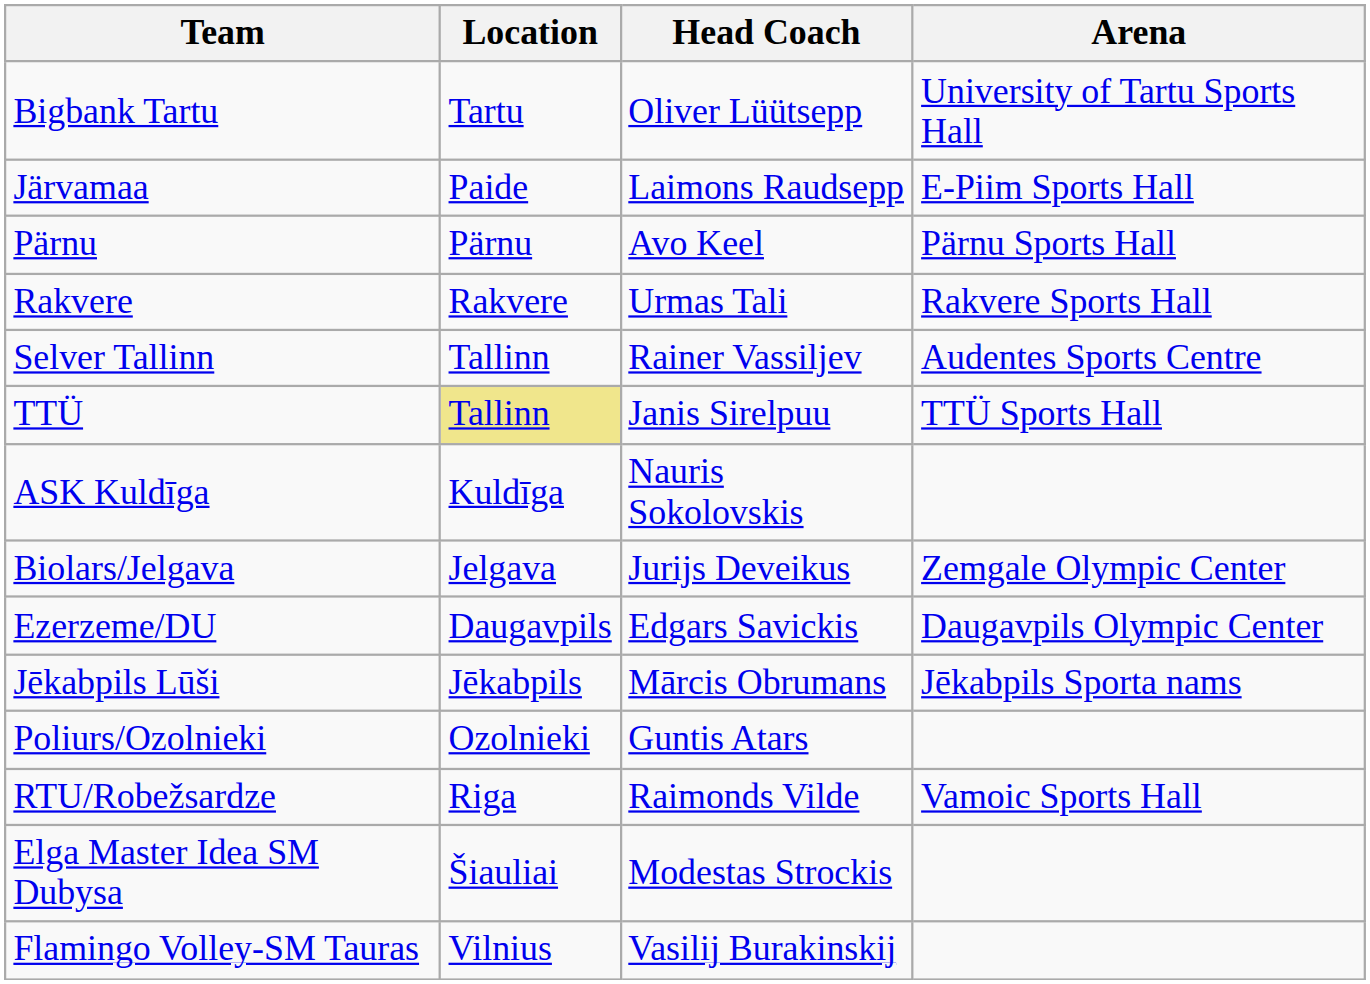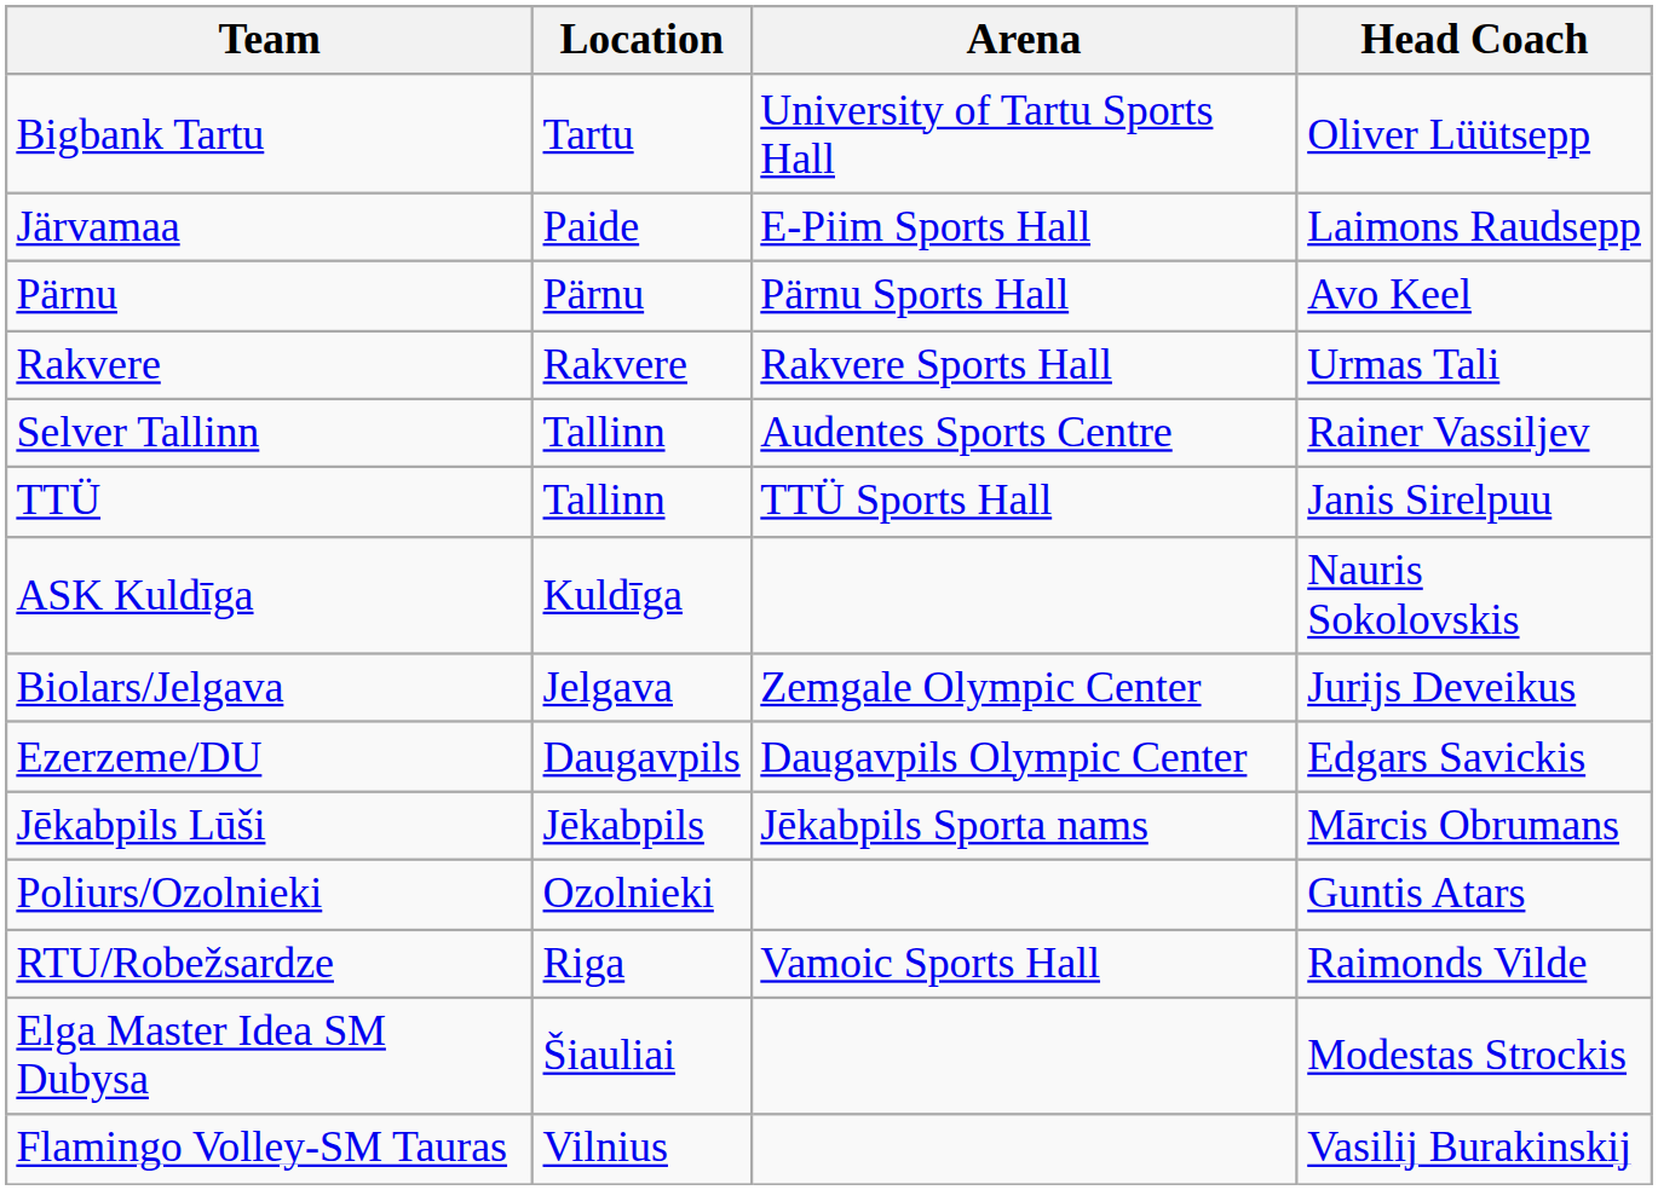columns swapped: Arena <-> Head Coach
TTÜ | Location: khaki background -> no background
